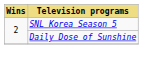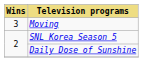+ row: 3 | Moving
